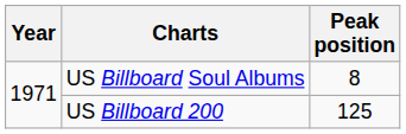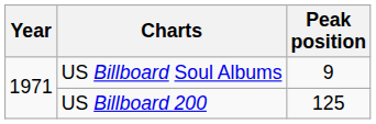US Billboard Soul Albums | Peak position: 8 -> 9
